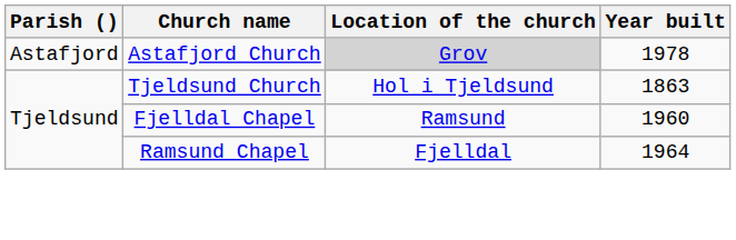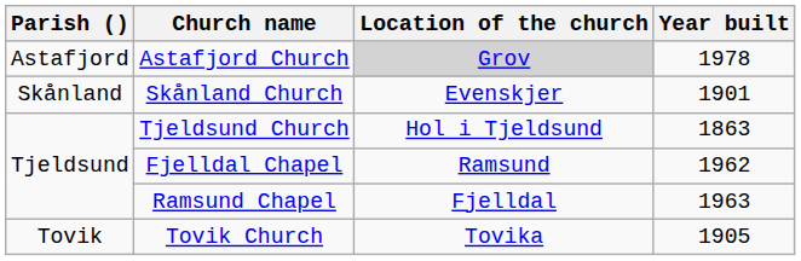+ row: Skånland | Skånland Church | Evenskjer | 1901
Fjelldal Chapel | Year built: 1960 -> 1962
Ramsund Chapel | Year built: 1964 -> 1963
+ row: Tovik | Tovik Church | Tovika | 1905
